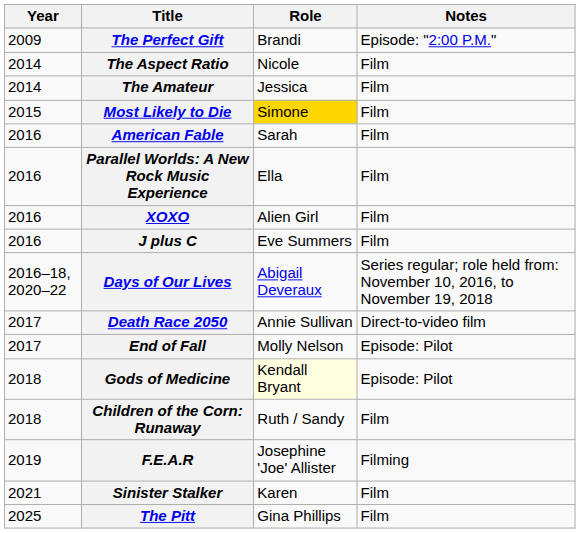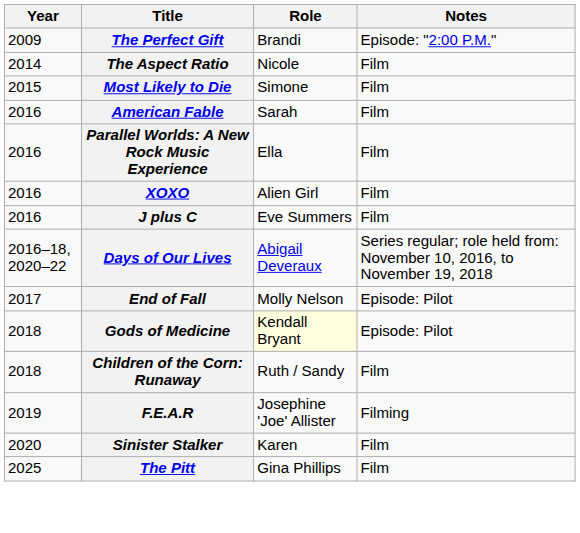- row: 2014 | The Amateur | Jessica | Film
Most Likely to Die | Role: gold background -> no background
- row: 2017 | Death Race 2050 | Annie Sullivan | Direct-to-video film
Sinister Stalker | Year: 2021 -> 2020
